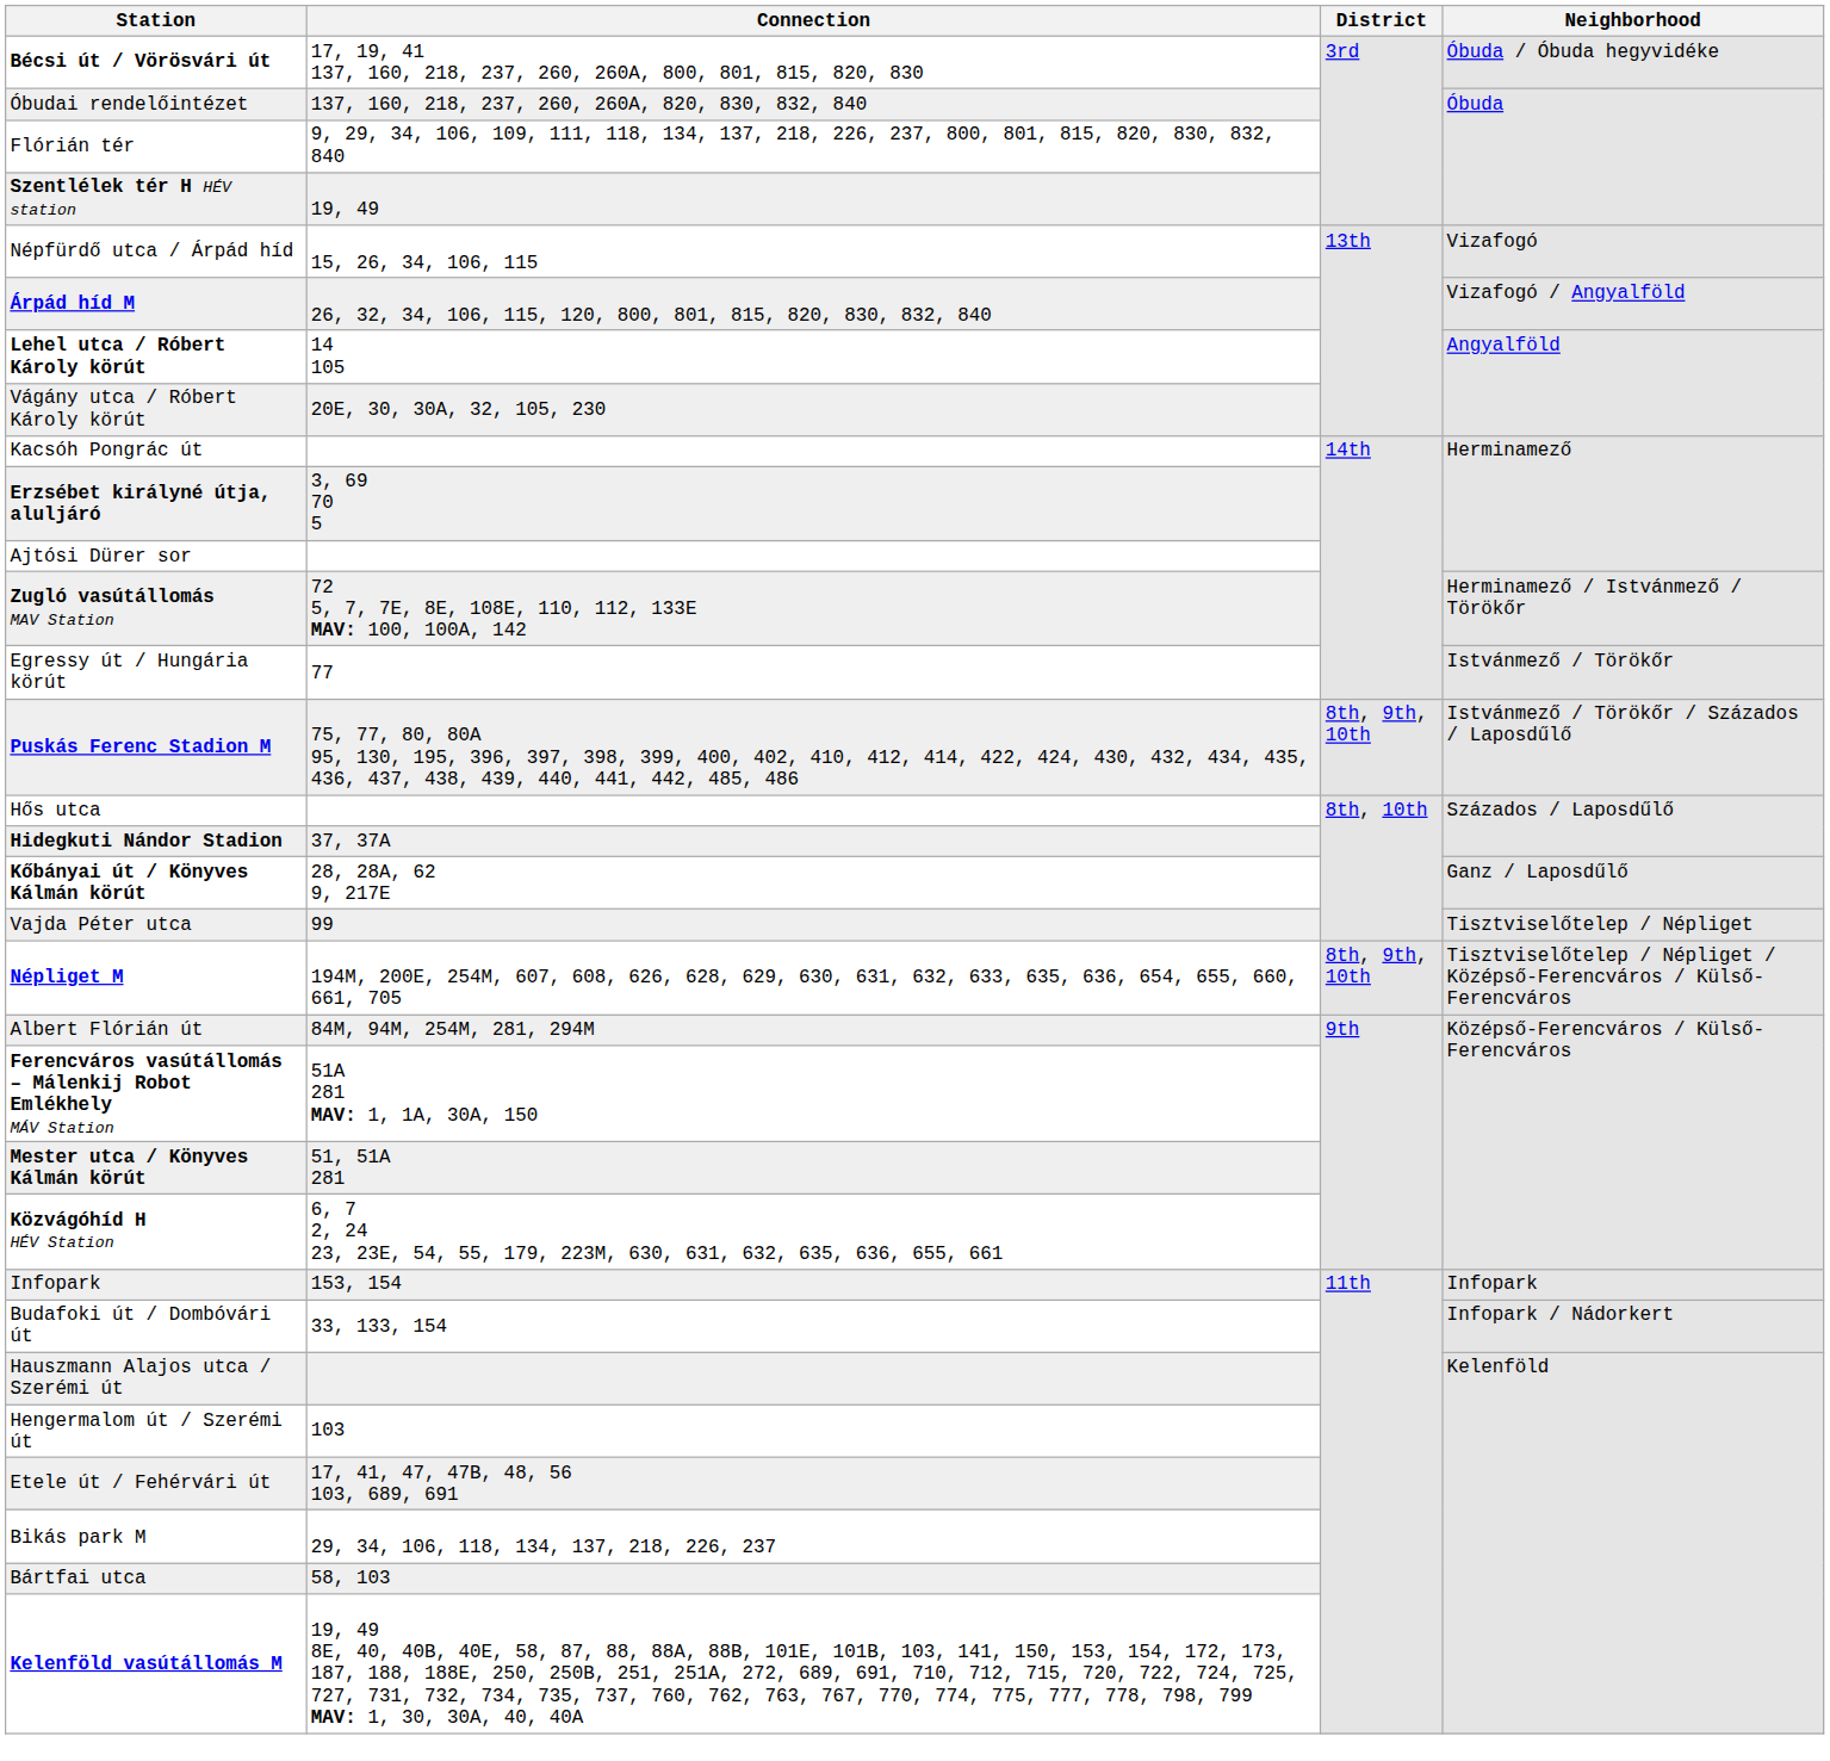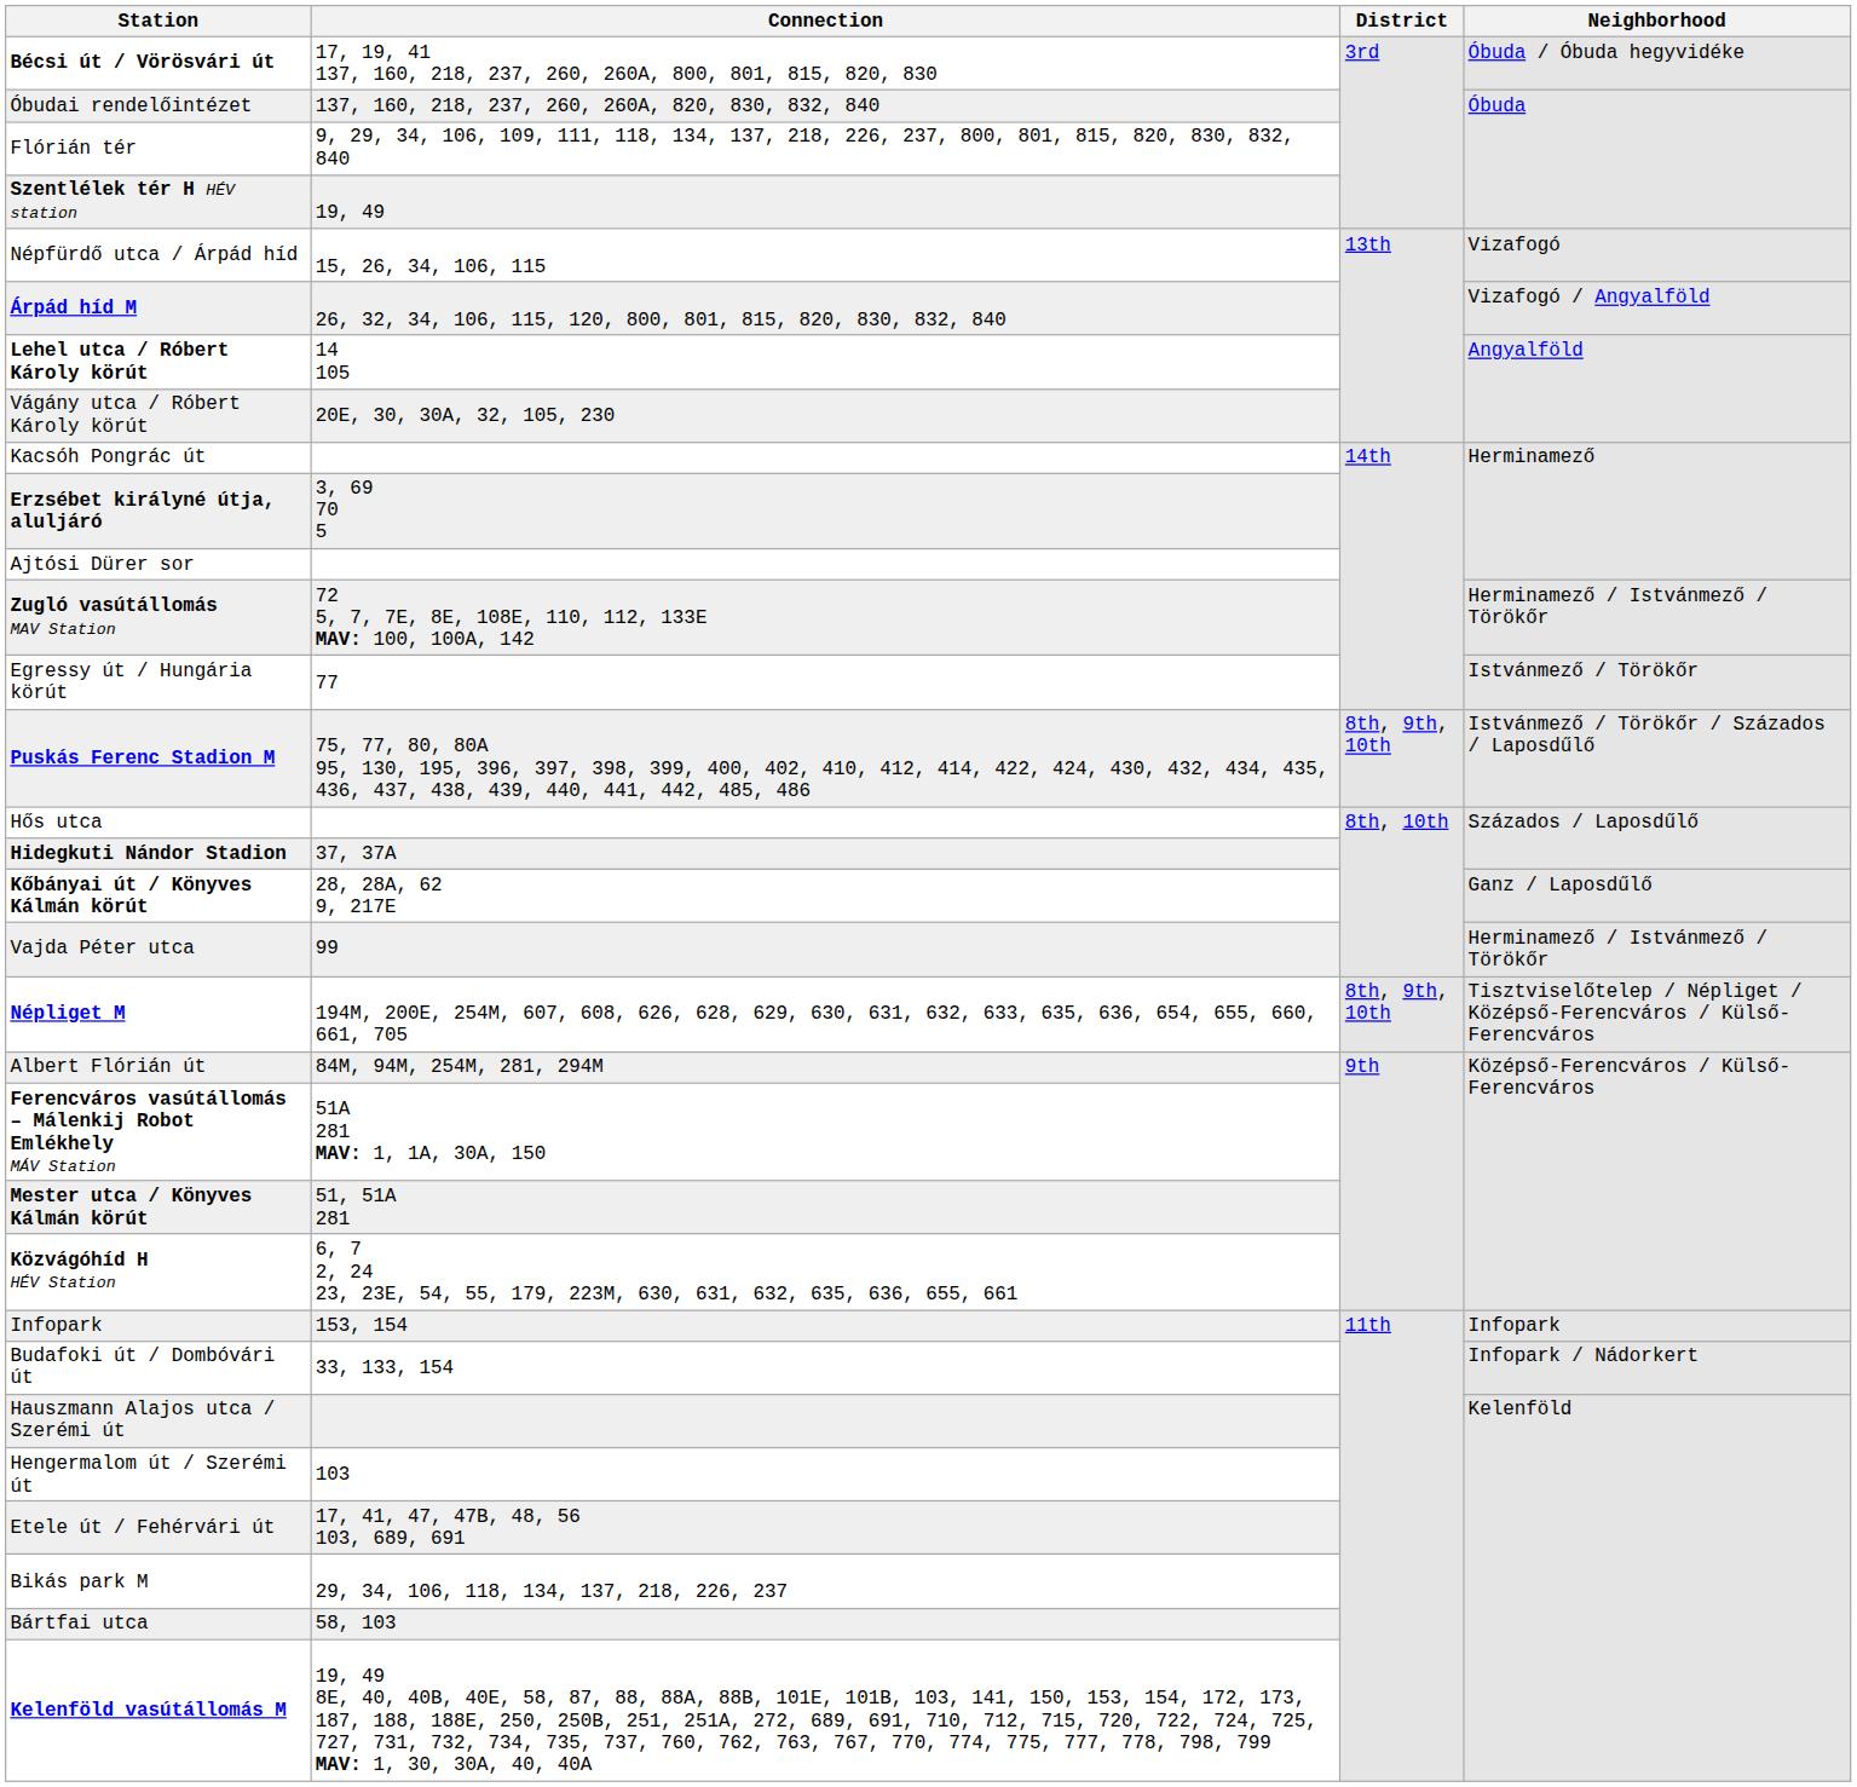Vajda Péter utca | Neighborhood: Tisztviselőtelep / Népliget -> Herminamező / Istvánmező / Törökőr
